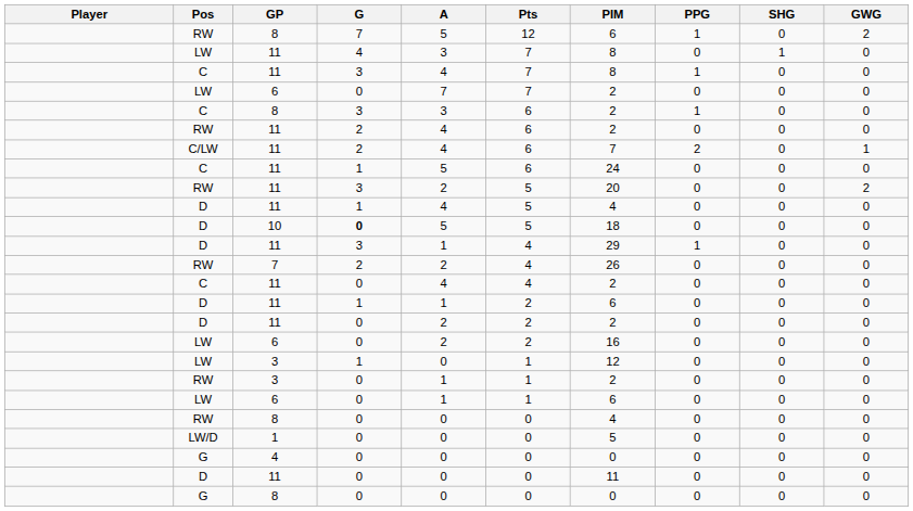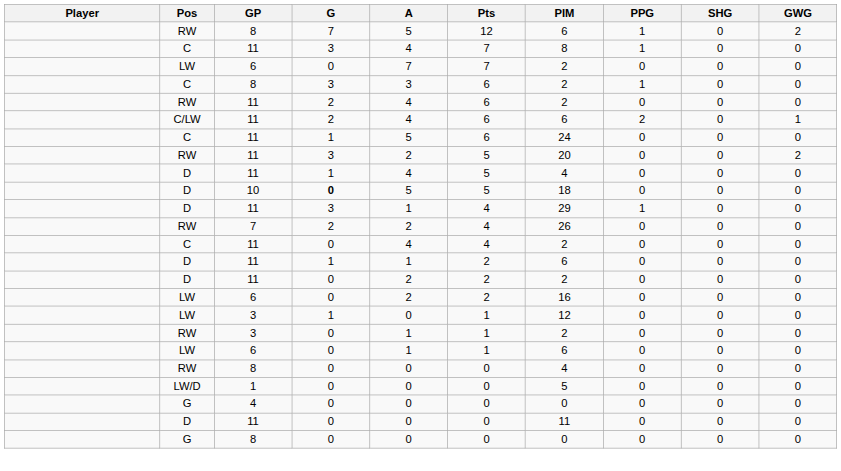- row: LW | 11 | 4 | 3 | 7 | 8 | 0 | 1 | 0
C/LW / 11 | PIM: 7 -> 6
